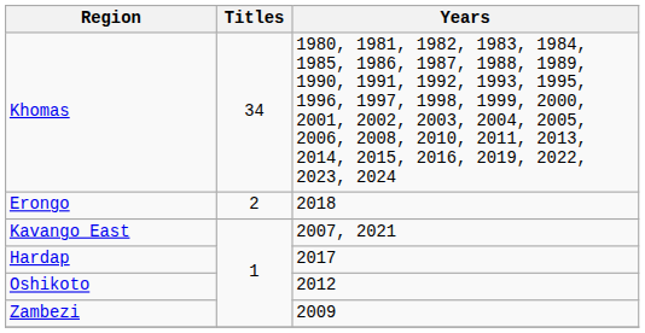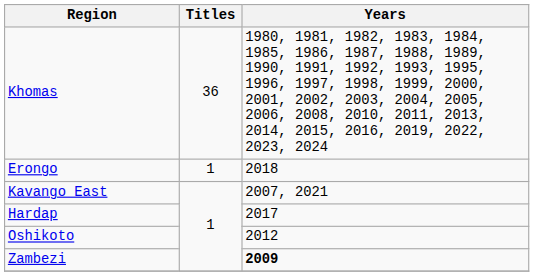Khomas | Titles: 34 -> 36
Erongo | Titles: 2 -> 1
Zambezi | Years: normal -> bold
